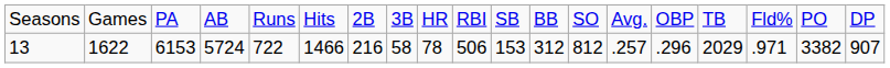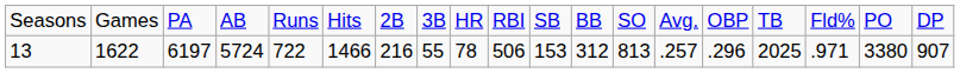13 | column 3: 6153 -> 6197
13 | column 8: 58 -> 55
13 | column 13: 812 -> 813
13 | column 16: 2029 -> 2025
13 | column 18: 3382 -> 3380
